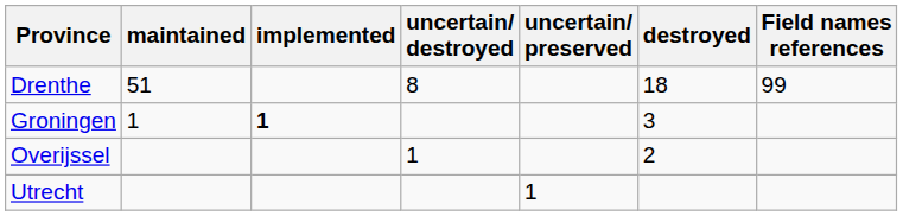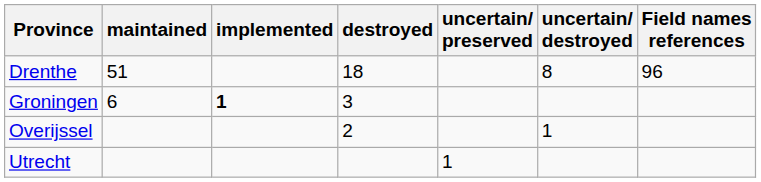columns swapped: destroyed <-> uncertain/ destroyed
Drenthe | Field names references: 99 -> 96
Groningen | maintained: 1 -> 6
